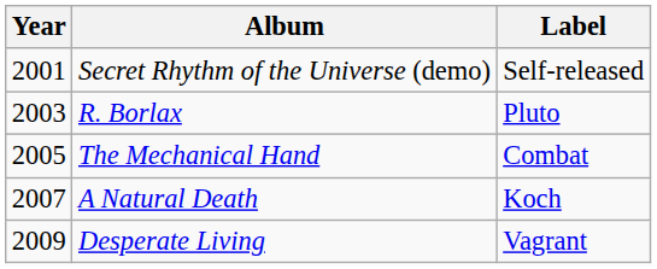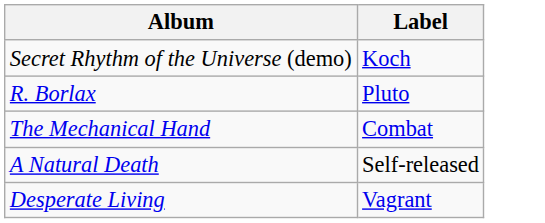- column: Year | 2001 | 2003 | 2005 | 2007 | 2009
Secret Rhythm of the Universe (demo) | Label: Self-released -> Koch
A Natural Death | Label: Koch -> Self-released
